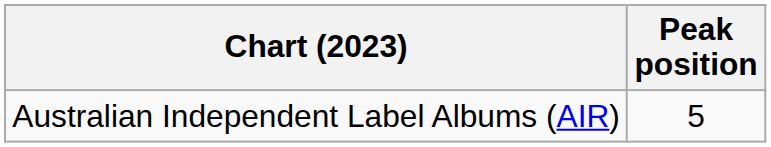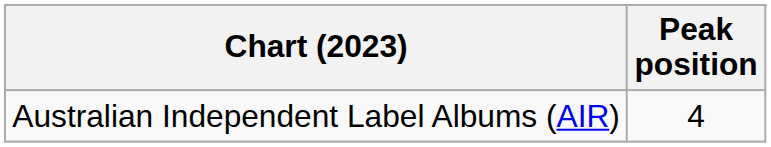Australian Independent Label Albums (AIR) | Peak position: 5 -> 4
